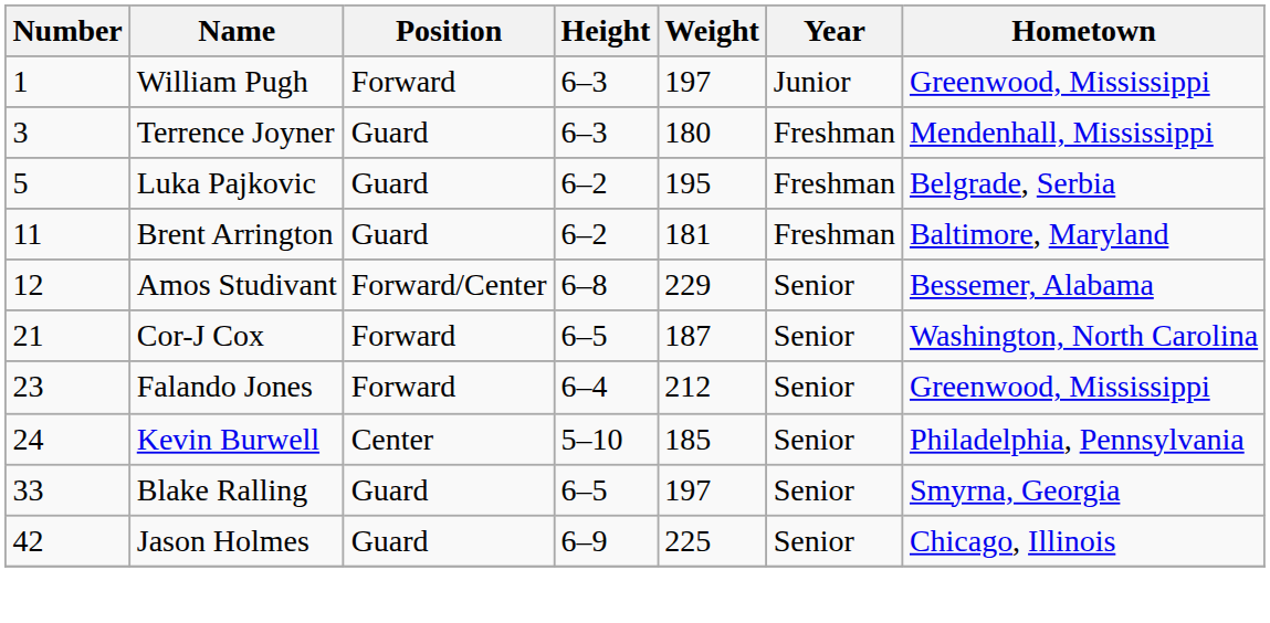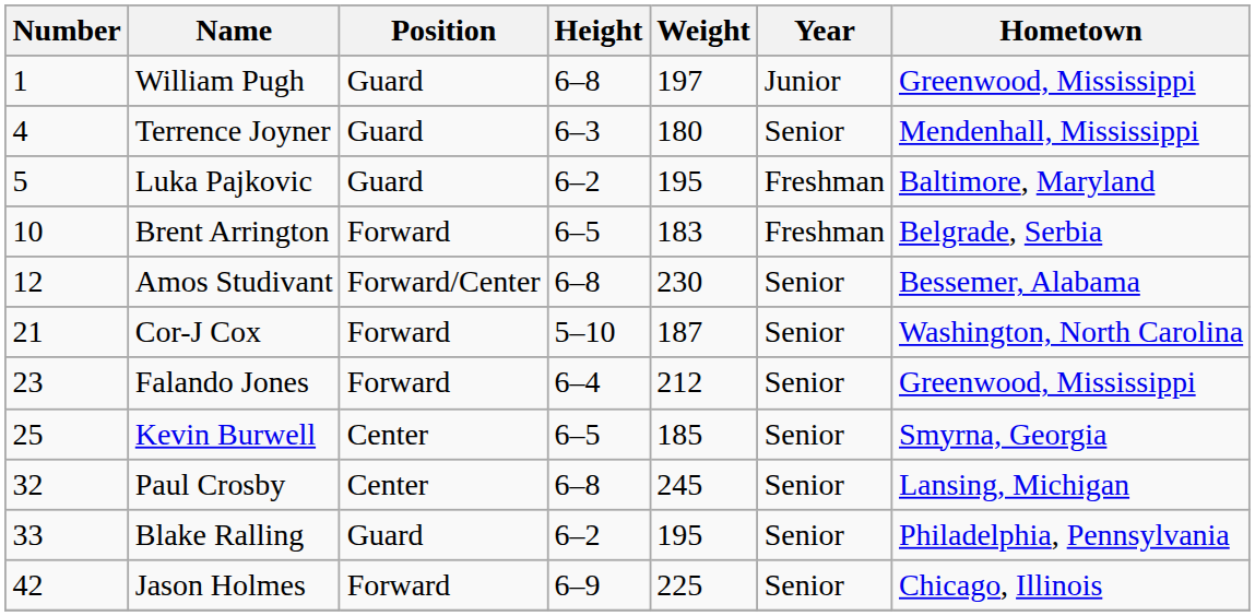William Pugh | Position: Forward -> Guard
William Pugh | Height: 6–3 -> 6–8
Terrence Joyner | Number: 3 -> 4
Terrence Joyner | Year: Freshman -> Senior
Luka Pajkovic | Hometown: Belgrade, Serbia -> Baltimore, Maryland
Brent Arrington | Number: 11 -> 10
Brent Arrington | Position: Guard -> Forward
Brent Arrington | Height: 6–2 -> 6–5
Brent Arrington | Weight: 181 -> 183
Brent Arrington | Hometown: Baltimore, Maryland -> Belgrade, Serbia
Amos Studivant | Weight: 229 -> 230
Cor-J Cox | Height: 6–5 -> 5–10
Kevin Burwell | Number: 24 -> 25
Kevin Burwell | Height: 5–10 -> 6–5
Kevin Burwell | Hometown: Philadelphia, Pennsylvania -> Smyrna, Georgia
+ row: 32 | Paul Crosby | Center | 6–8 | 245 | Senior | Lansing, Michigan
Blake Ralling | Height: 6–5 -> 6–2
Blake Ralling | Weight: 197 -> 195
Blake Ralling | Hometown: Smyrna, Georgia -> Philadelphia, Pennsylvania
Jason Holmes | Position: Guard -> Forward
